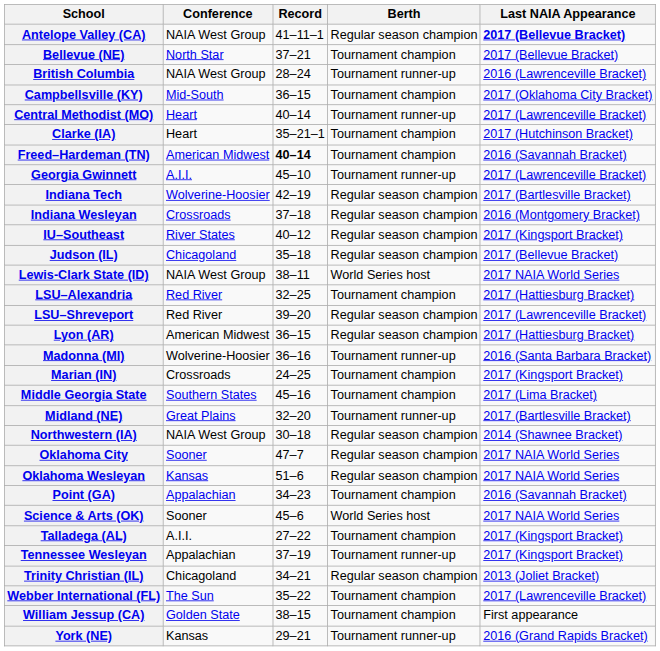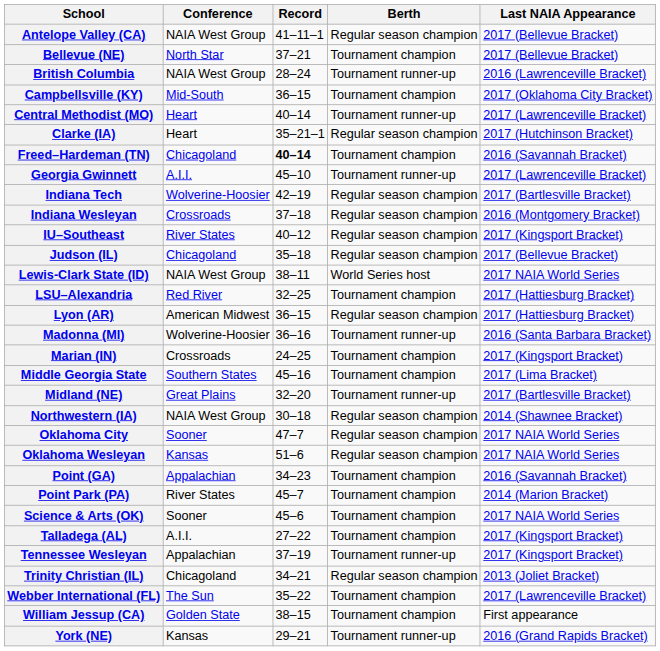Antelope Valley (CA) | Last NAIA Appearance: bold -> normal
Clarke (IA) | Berth: Tournament champion -> Regular season champion
Freed–Hardeman (TN) | Conference: American Midwest -> Chicagoland
- row: LSU–Shreveport | Red River | 39–20 | Regular season champion | 2017 (Lawrenceville Bracket)
+ row: Point Park (PA) | River States | 45–7 | Tournament champion | 2014 (Marion Bracket)
Science & Arts (OK) | Berth: World Series host -> Tournament champion
